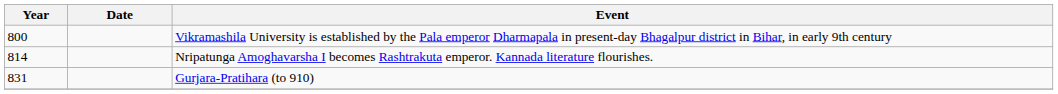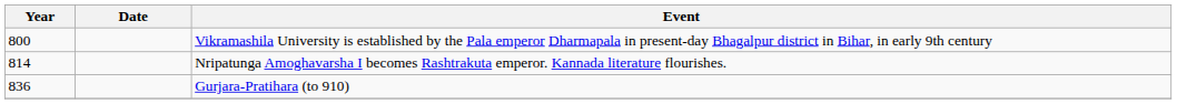Gurjara-Pratihara (to 910) | Year: 831 -> 836
